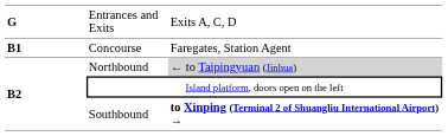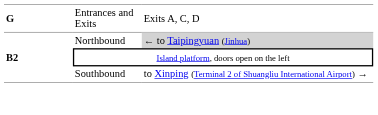- row: B1 | Concourse | Faregates, Station Agent
Southbound | column 3: bold -> normal
